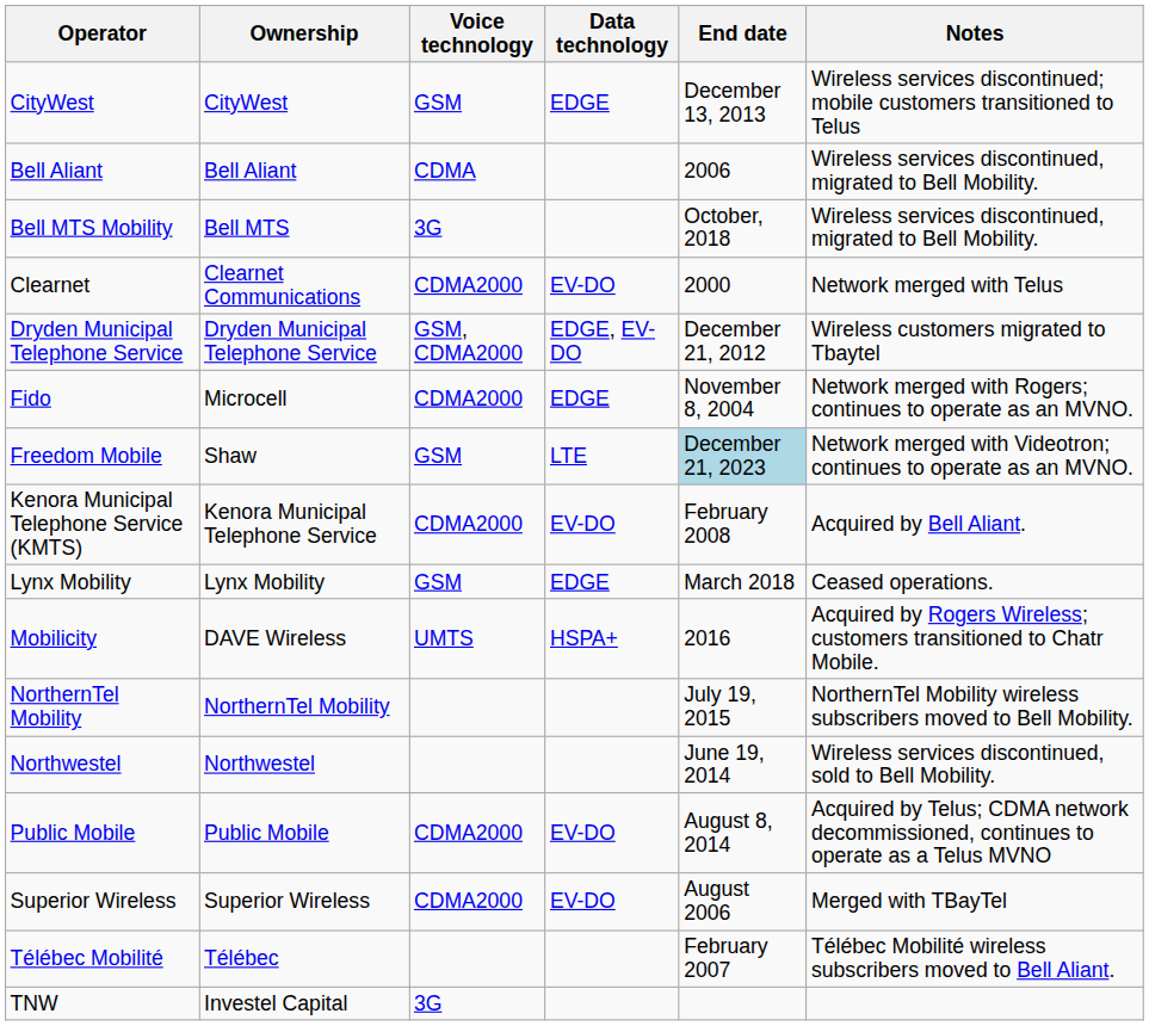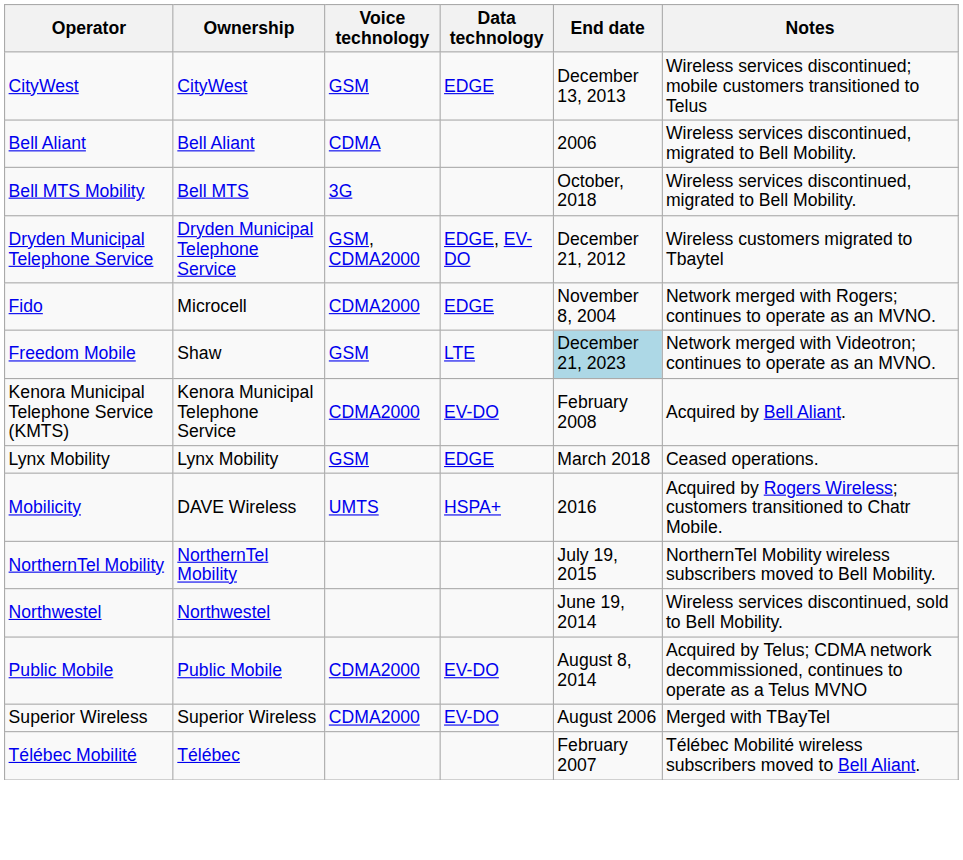- row: Clearnet | Clearnet Communications | CDMA2000 | EV-DO | 2000 | Network merged with Telus
- row: TNW | Investel Capital | 3G
